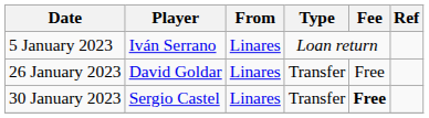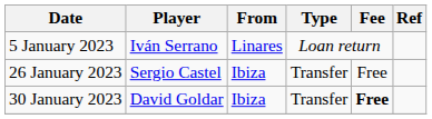26 January 2023 | Player: David Goldar -> Sergio Castel
26 January 2023 | From: Linares -> Ibiza
30 January 2023 | Player: Sergio Castel -> David Goldar
30 January 2023 | From: Linares -> Ibiza
